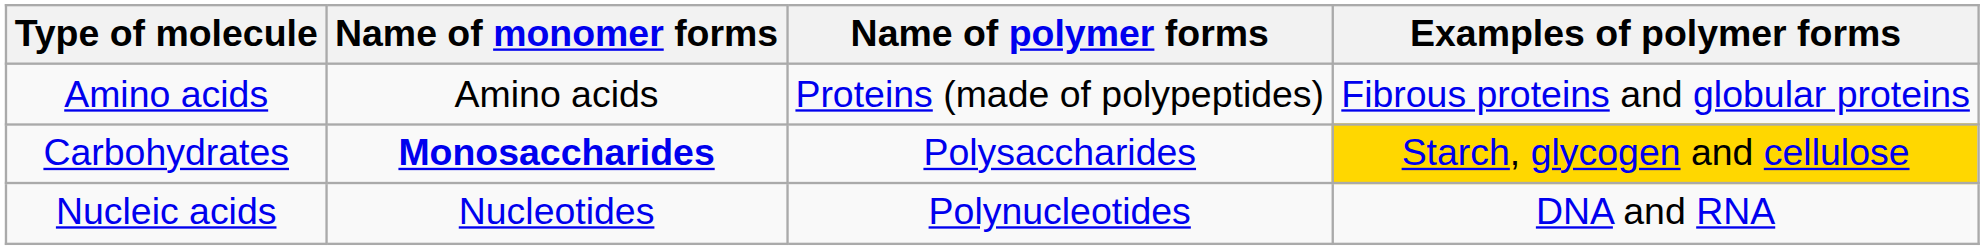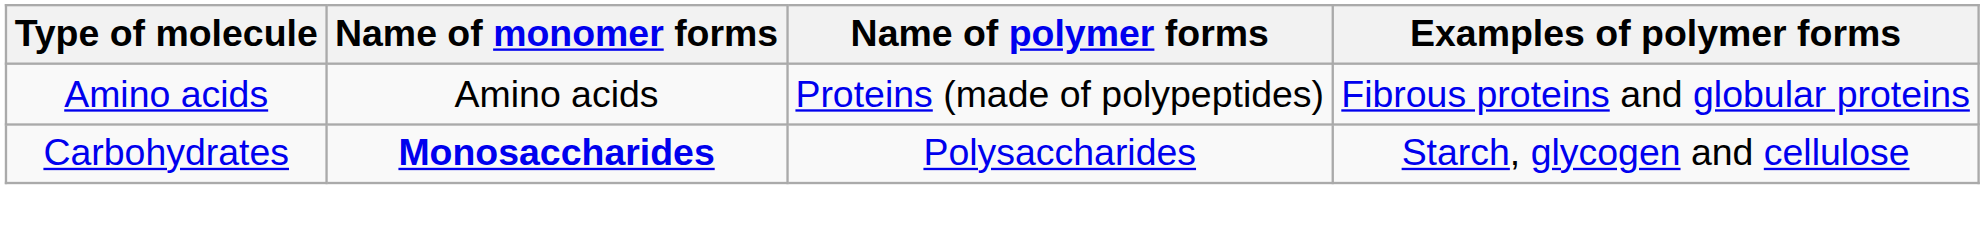Carbohydrates | Examples of polymer forms: gold background -> no background
- row: Nucleic acids | Nucleotides | Polynucleotides | DNA and RNA
